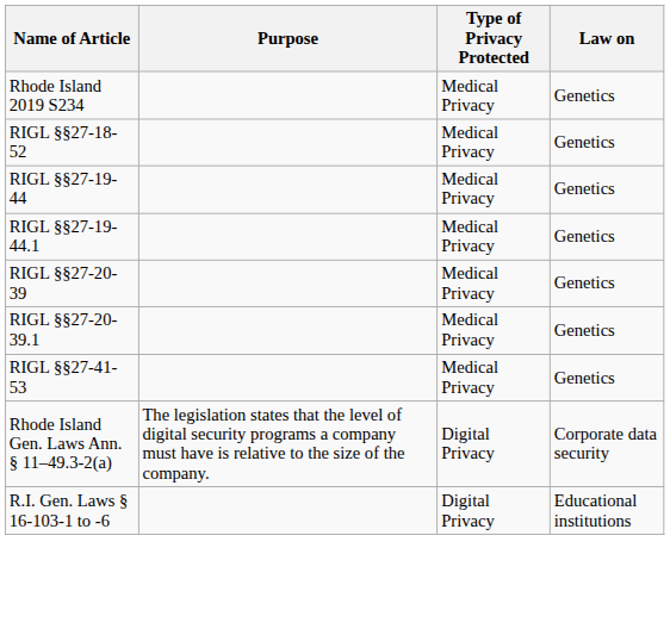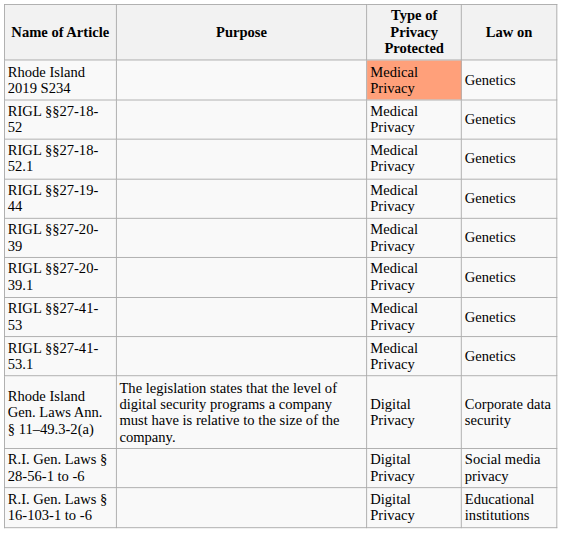Rhode Island 2019 S234 | Type of Privacy Protected: no background -> lightsalmon background
+ row: RIGL §§27-18-52.1 | Medical Privacy | Genetics
- row: RIGL §§27-19-44.1 | Medical Privacy | Genetics
+ row: RIGL §§27-41-53.1 | Medical Privacy | Genetics
+ row: R.I. Gen. Laws § 28-56-1 to -6 | Digital Privacy | Social media privacy
